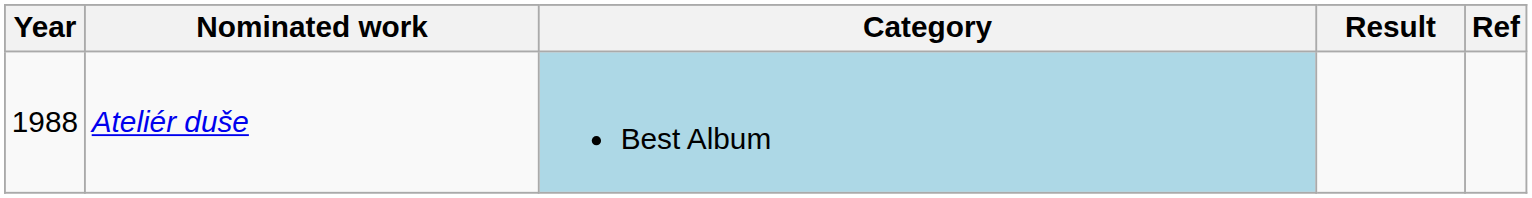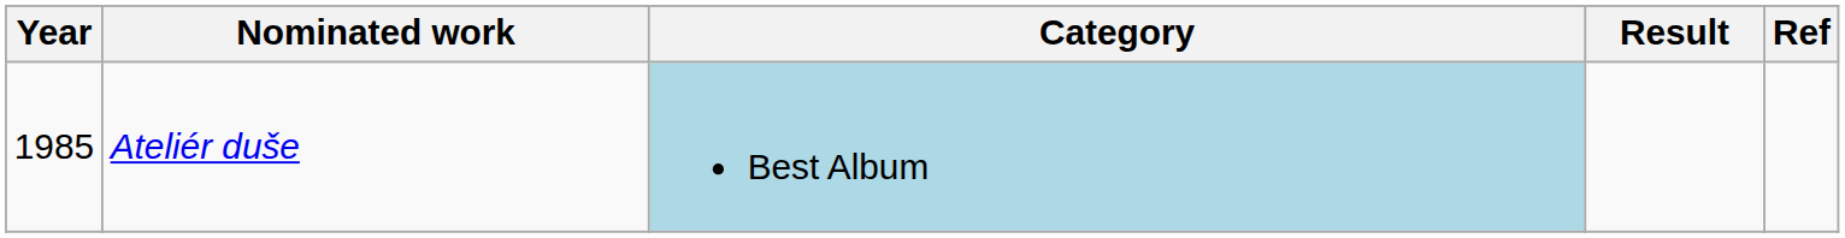Ateliér duše | Year: 1988 -> 1985
